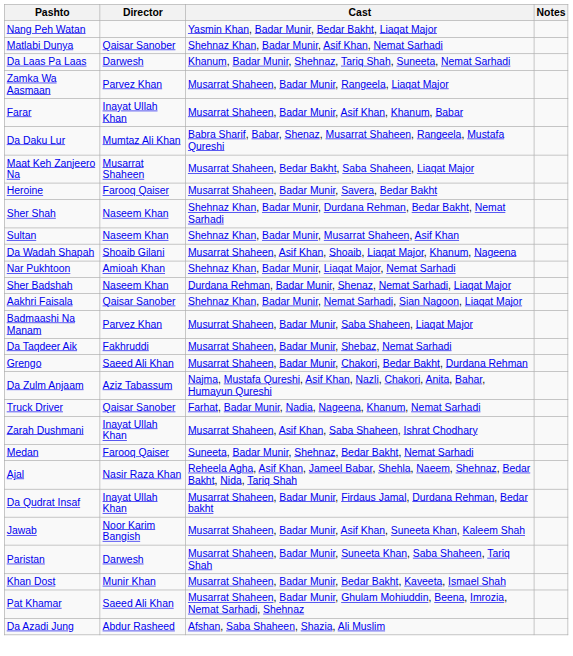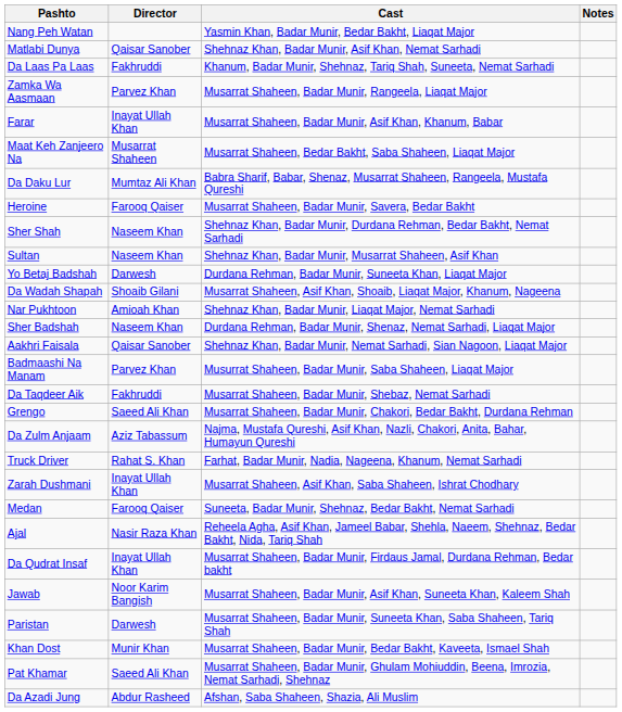Da Laas Pa Laas | Director: Darwesh -> Fakhruddi
rows swapped: Da Daku Lur <-> Maat Keh Zanjeero Na
+ row: Yo Betaj Badshah | Darwesh | Durdana Rehman, Badar Munir, Suneeta Khan, Liaqat Major
Truck Driver | Director: Qaisar Sanober -> Rahat S. Khan
